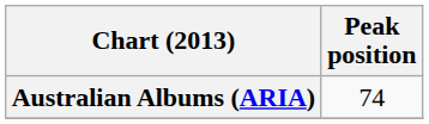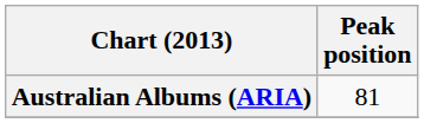Australian Albums (ARIA) | Peak position: 74 -> 81
